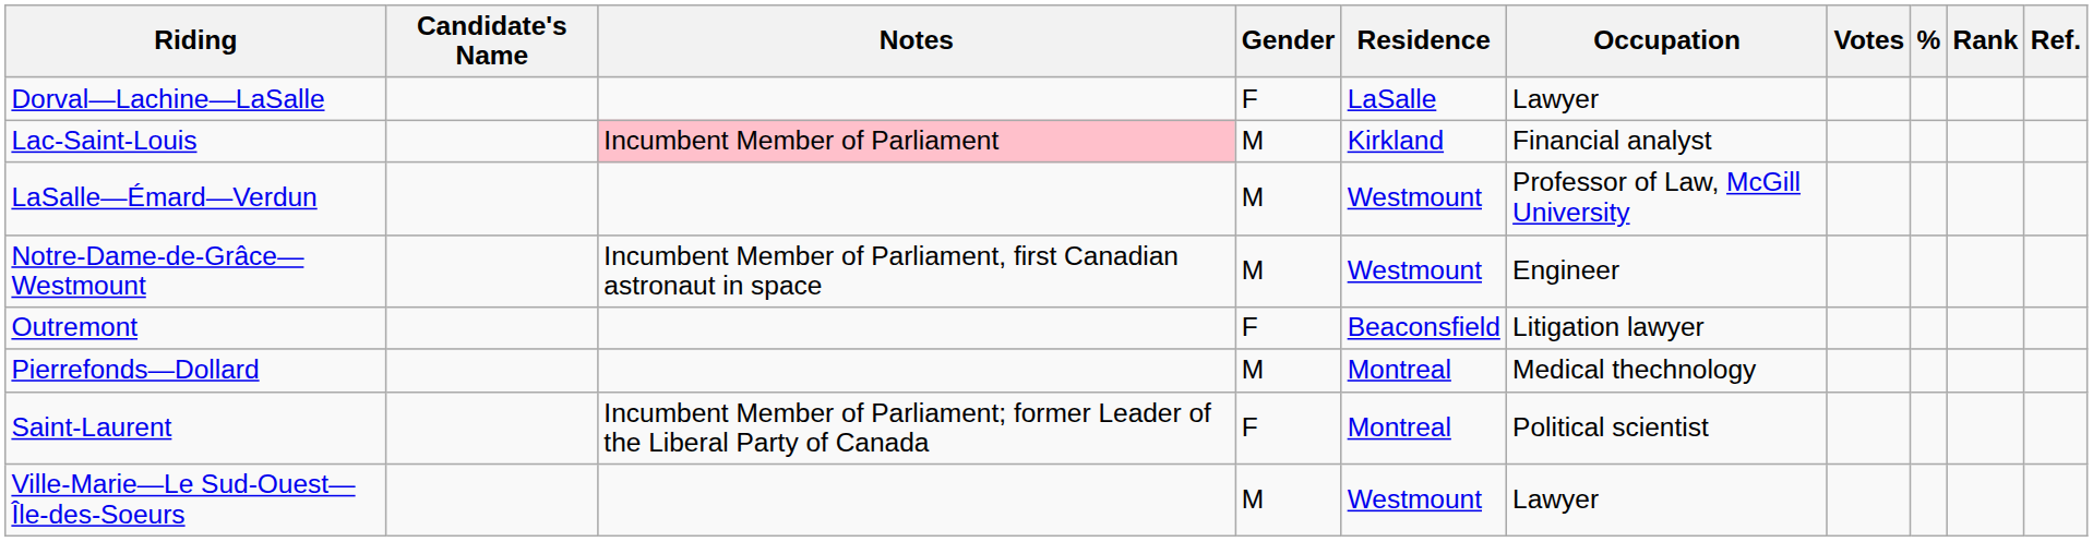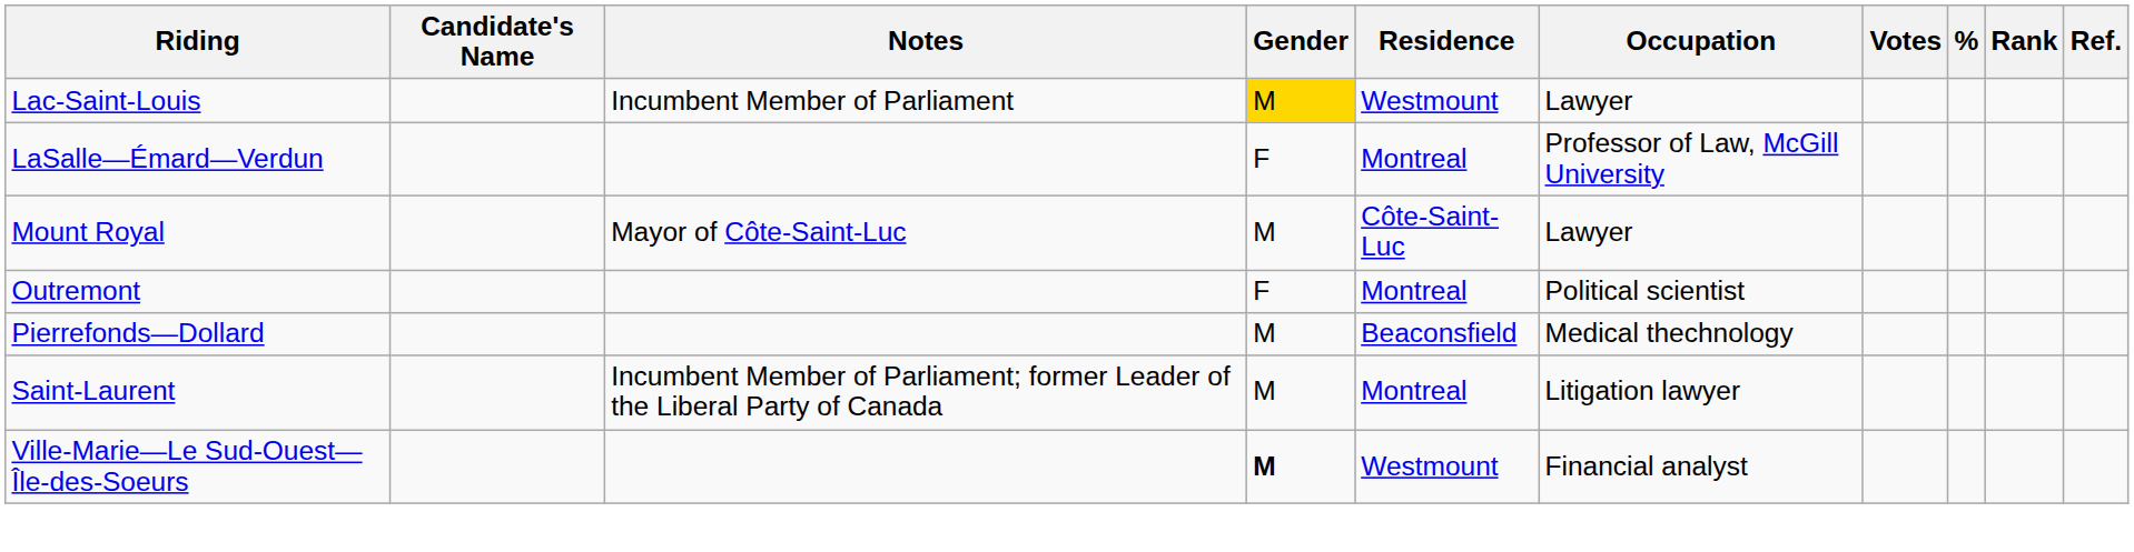- row: Dorval—Lachine—LaSalle | F | LaSalle | Lawyer
Lac-Saint-Louis | Notes: pink background -> no background
Lac-Saint-Louis | Gender: no background -> gold background
Lac-Saint-Louis | Residence: Kirkland -> Westmount
Lac-Saint-Louis | Occupation: Financial analyst -> Lawyer
LaSalle—Émard—Verdun | Gender: M -> F
LaSalle—Émard—Verdun | Residence: Westmount -> Montreal
+ row: Mount Royal | Mayor of Côte-Saint-Luc | M | Côte-Saint-Luc | Lawyer
- row: Notre-Dame-de-Grâce—Westmount | Incumbent Member of Parliament, first Canadian astronaut in space | M | Westmount | Engineer
Outremont | Residence: Beaconsfield -> Montreal
Outremont | Occupation: Litigation lawyer -> Political scientist
Pierrefonds—Dollard | Residence: Montreal -> Beaconsfield
Saint-Laurent | Gender: F -> M
Saint-Laurent | Occupation: Political scientist -> Litigation lawyer
Ville-Marie—Le Sud-Ouest—Île-des-Soeurs | Gender: normal -> bold
Ville-Marie—Le Sud-Ouest—Île-des-Soeurs | Occupation: Lawyer -> Financial analyst
